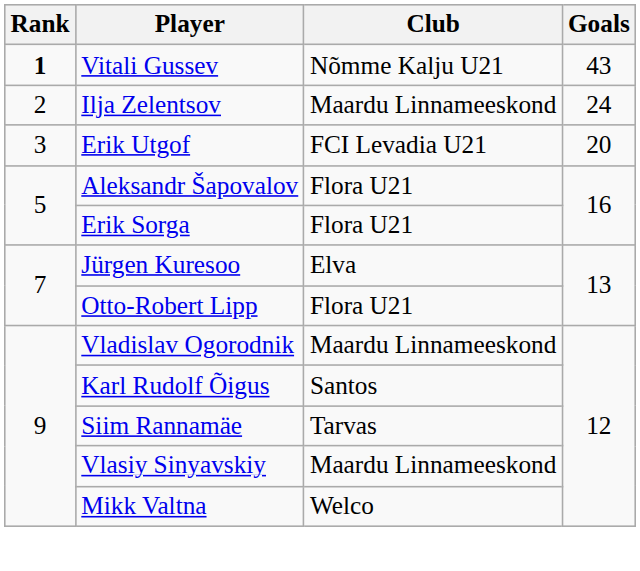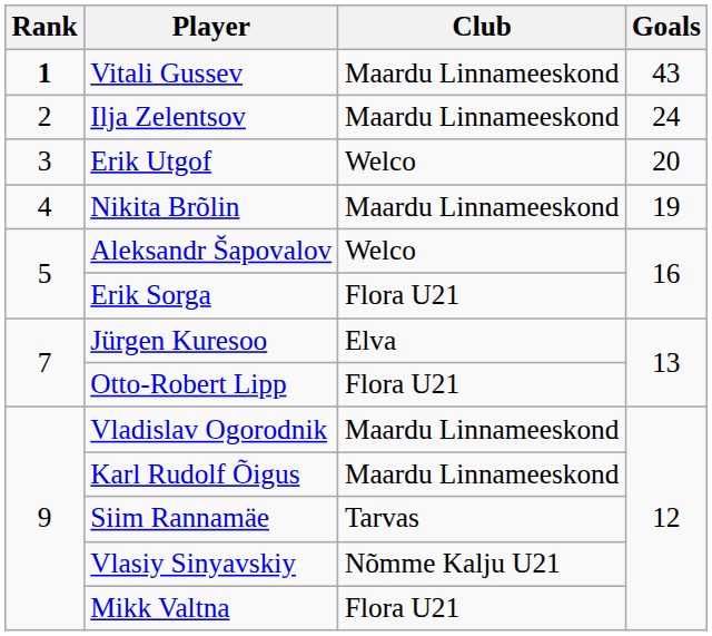Vitali Gussev | Club: Nõmme Kalju U21 -> Maardu Linnameeskond
Erik Utgof | Club: FCI Levadia U21 -> Welco
+ row: 4 | Nikita Brõlin | Maardu Linnameeskond | 19
Aleksandr Šapovalov | Club: Flora U21 -> Welco
Karl Rudolf Õigus | Club: Santos -> Maardu Linnameeskond
Vlasiy Sinyavskiy | Club: Maardu Linnameeskond -> Nõmme Kalju U21
Mikk Valtna | Club: Welco -> Flora U21
